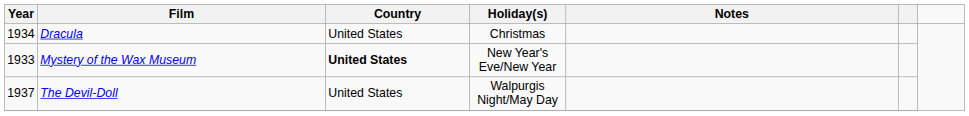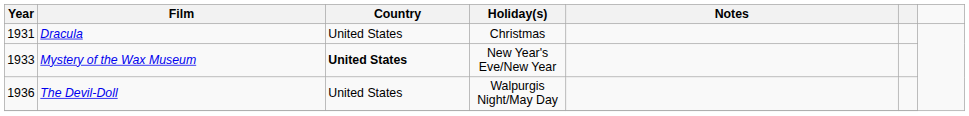Dracula | Year: 1934 -> 1931
The Devil-Doll | Year: 1937 -> 1936
